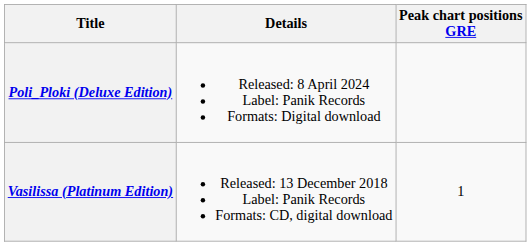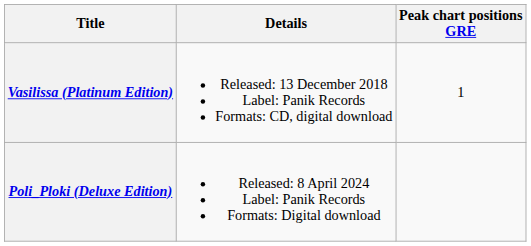rows swapped: Vasilissa (Platinum Edition) <-> Poli_Ploki (Deluxe Edition)
